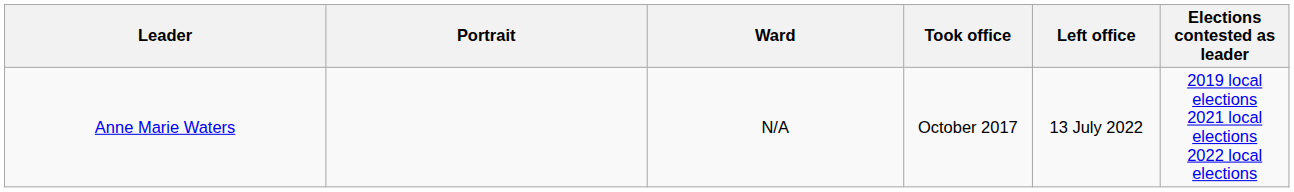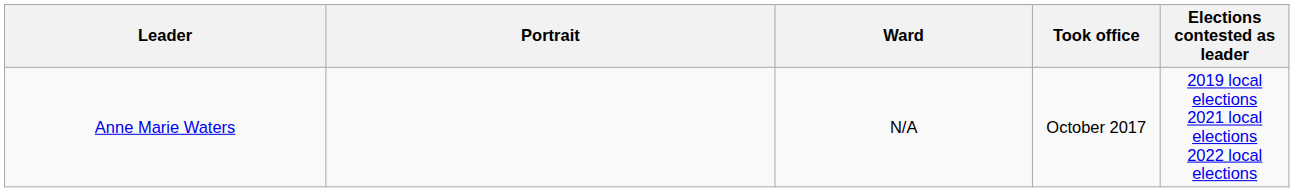- column: Left office | 13 July 2022
